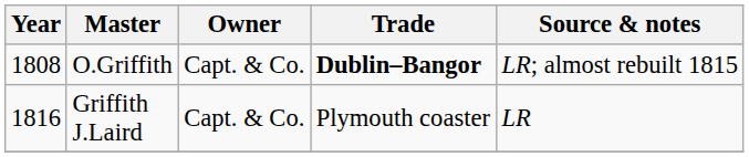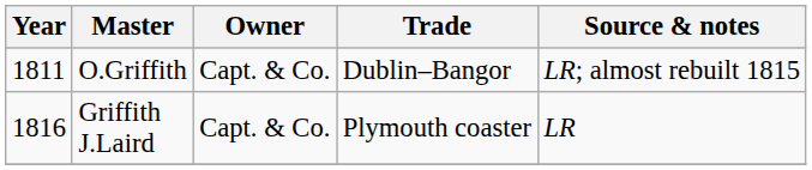O.Griffith | Year: 1808 -> 1811
O.Griffith | Trade: bold -> normal
